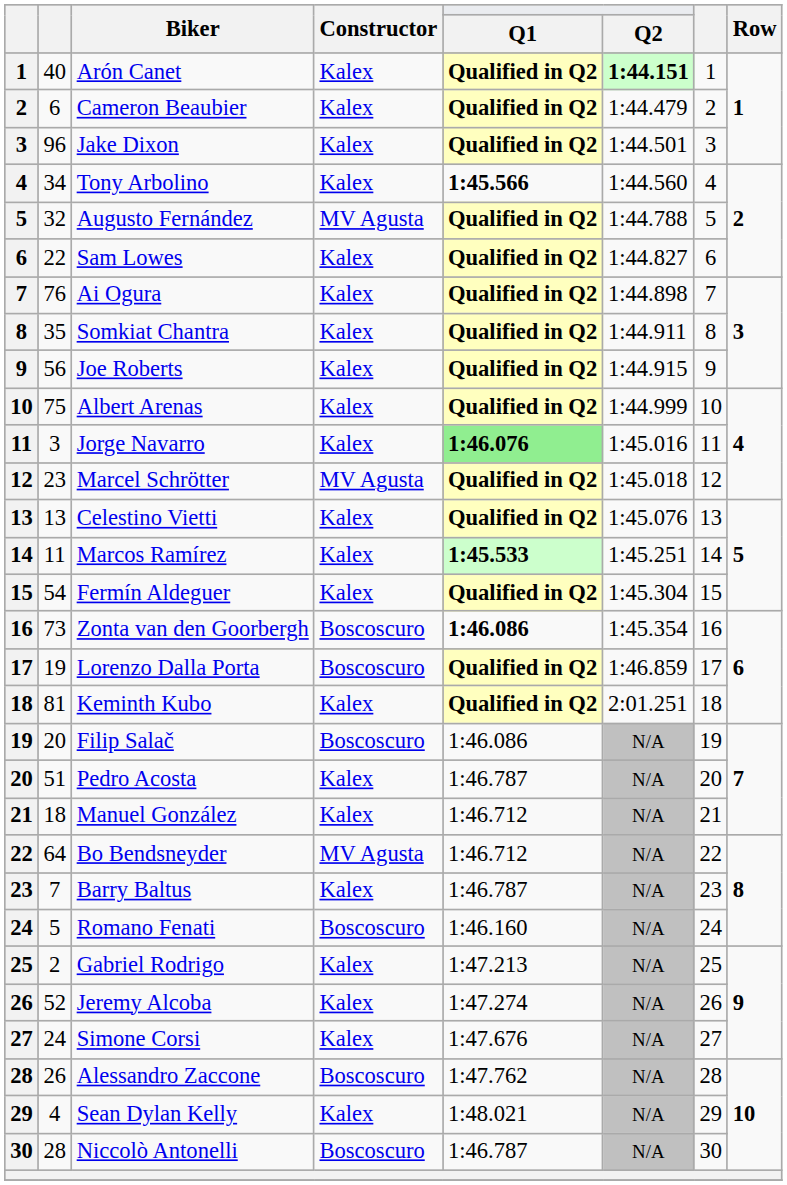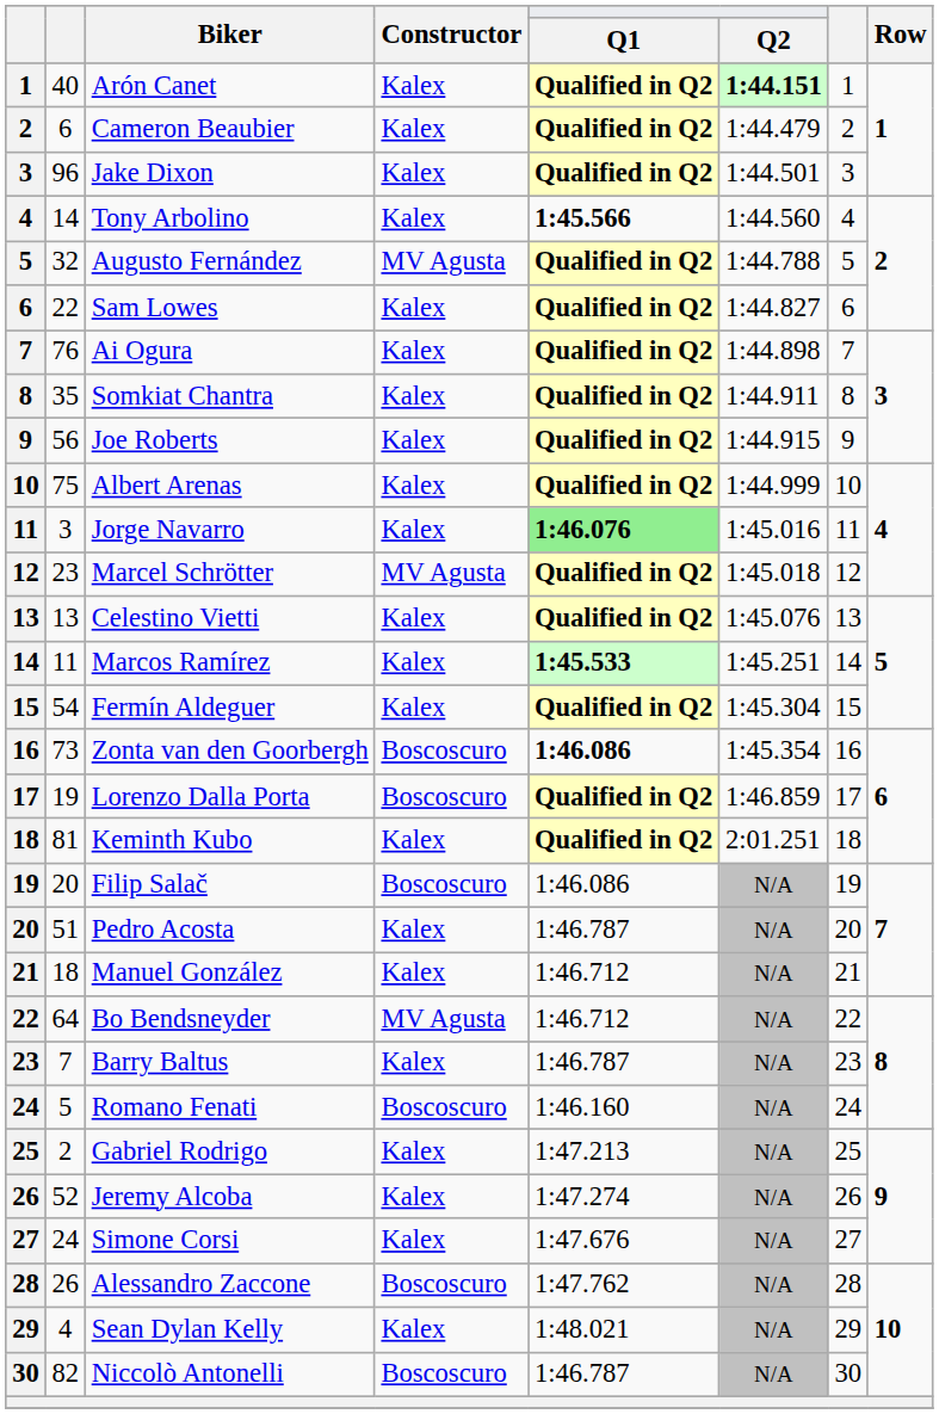Tony Arbolino | column 2: 34 -> 14
Niccolò Antonelli | column 2: 28 -> 82
